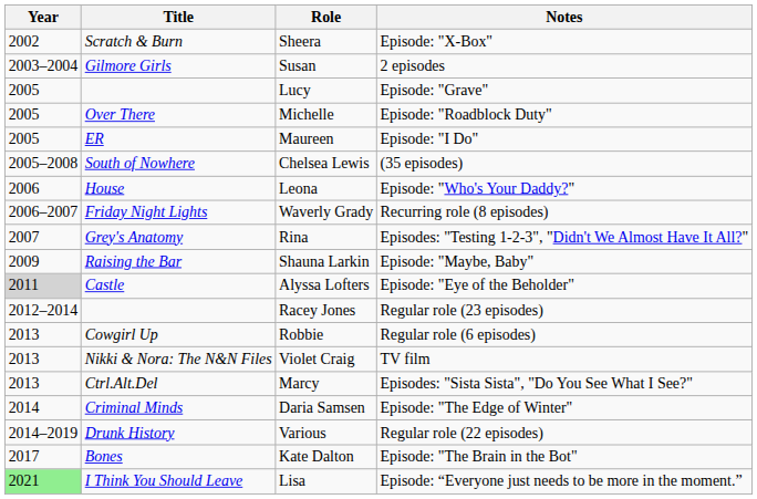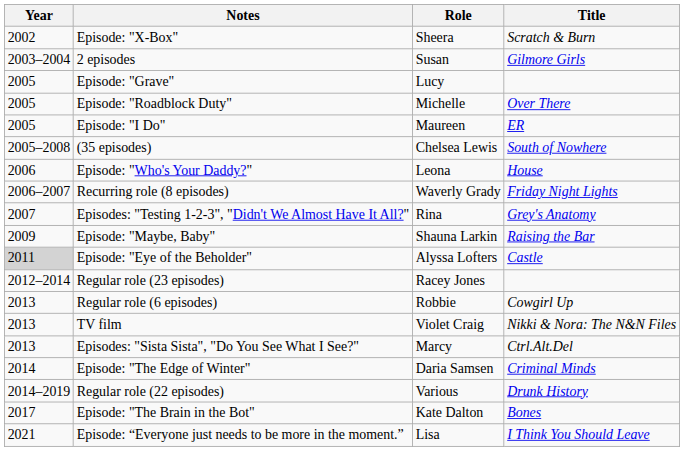columns swapped: Title <-> Notes
Lisa | Year: lightgreen background -> no background
